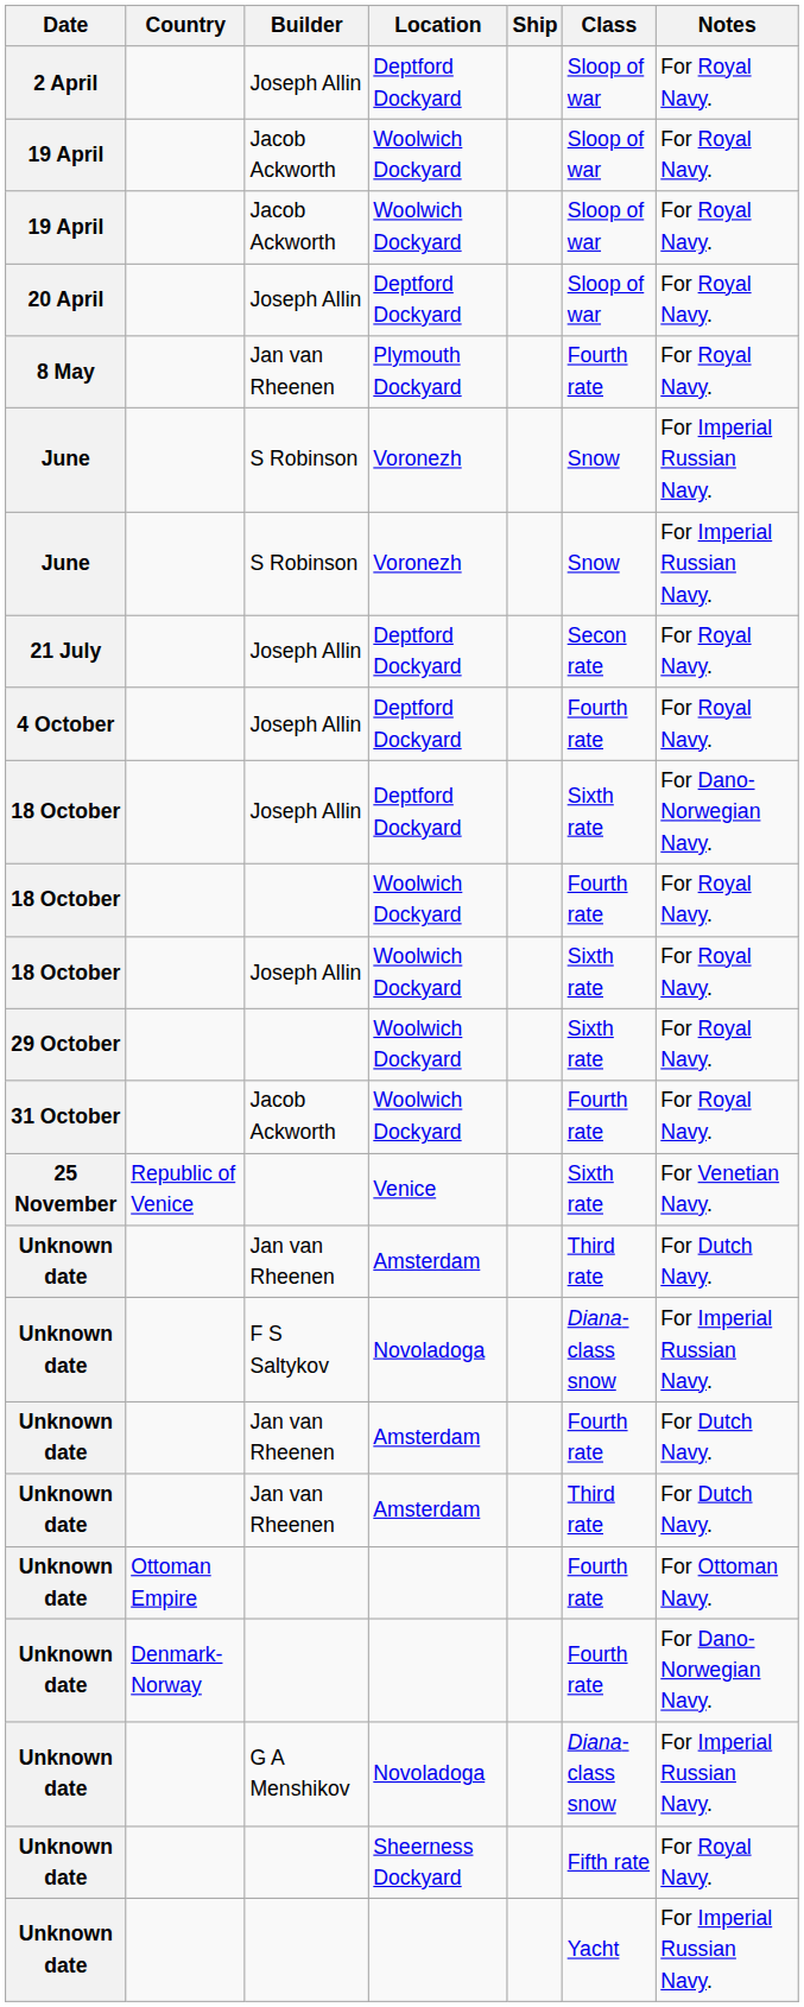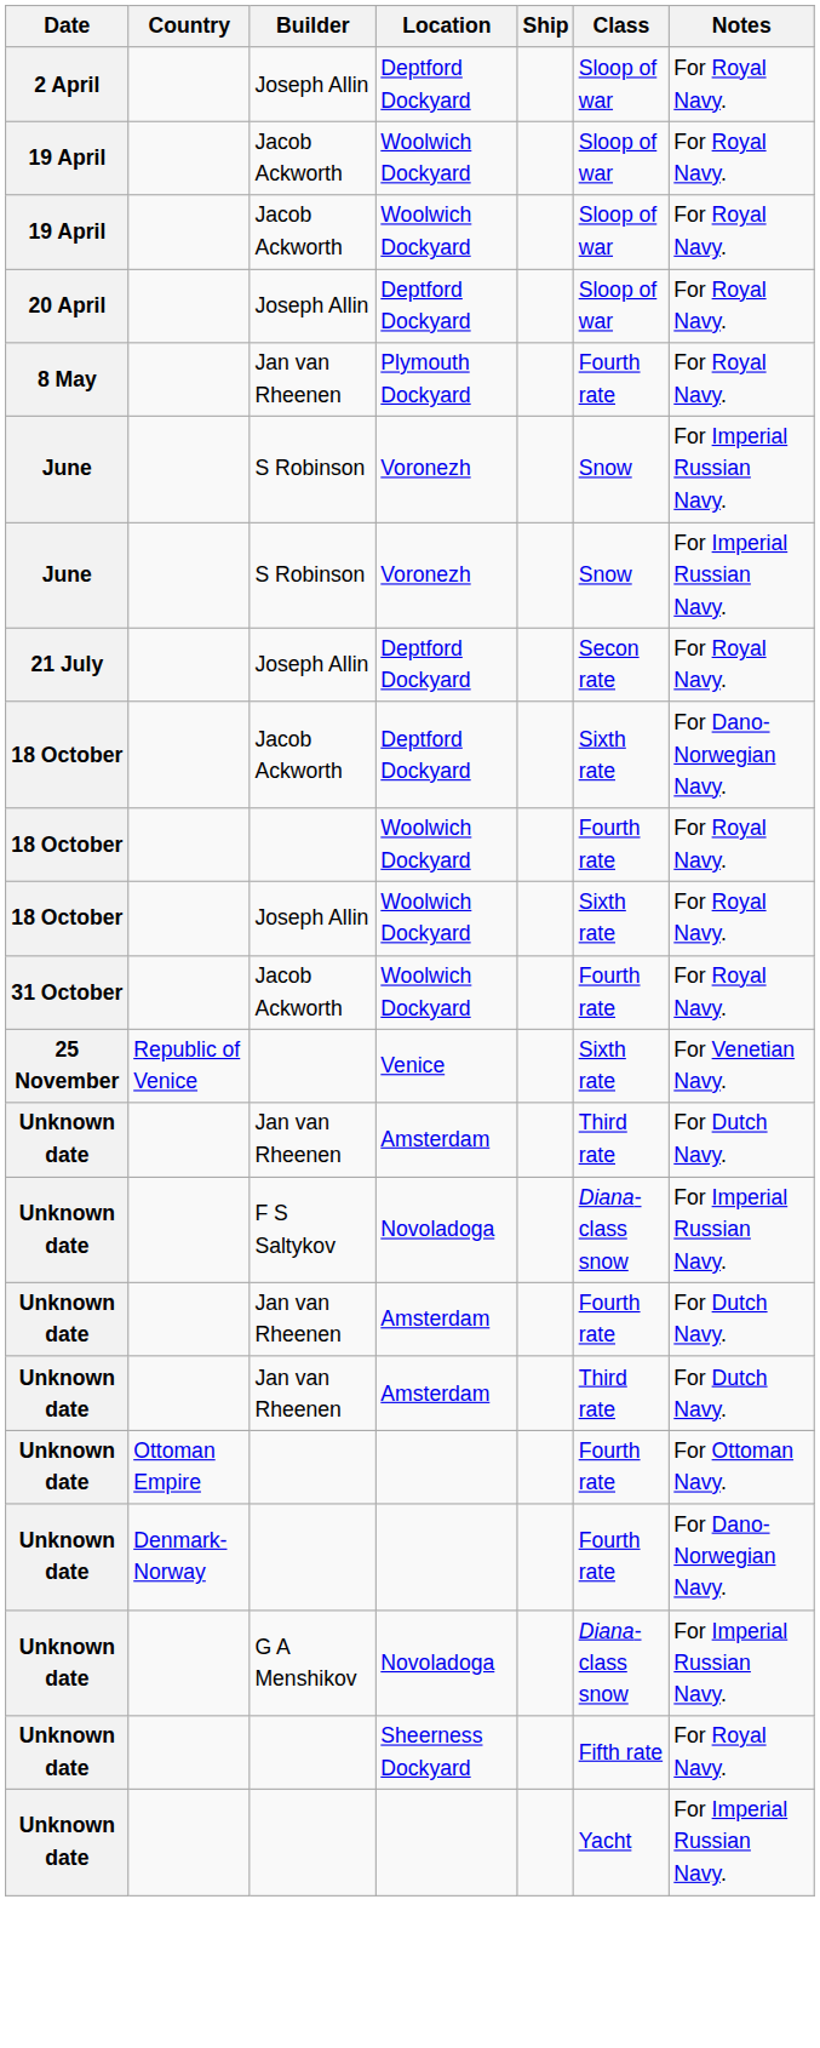- row: 4 October | Joseph Allin | Deptford Dockyard | Fourth rate | For Royal Navy.
18 October / Deptford Dockyard | Builder: Joseph Allin -> Jacob Ackworth
- row: 29 October | Woolwich Dockyard | Sixth rate | For Royal Navy.
